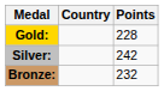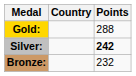Gold: | Points: 228 -> 288
Silver: | Points: normal -> bold
